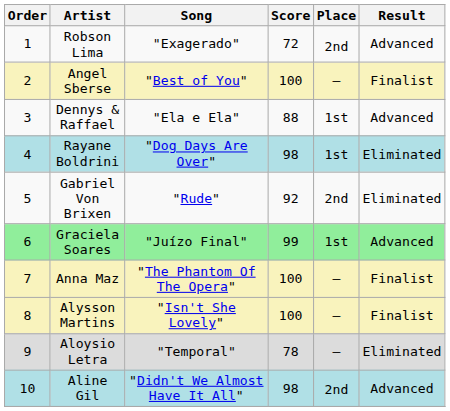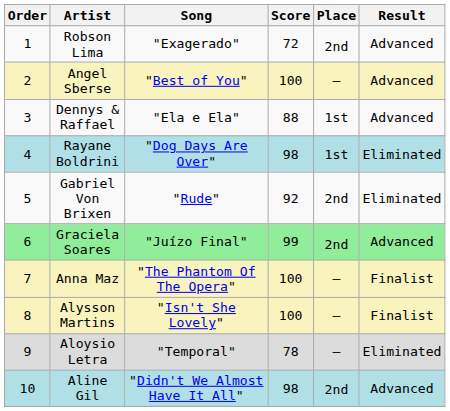Angel Sberse | Result: Finalist -> Advanced
Graciela Soares | Place: 1st -> 2nd
